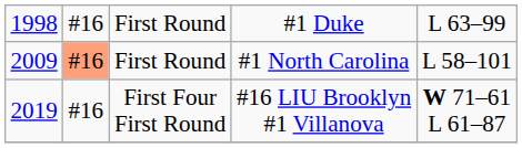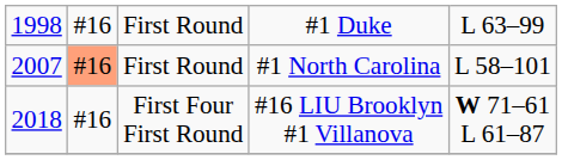First Round / #1 North Carolina | column 1: 2009 -> 2007
First Four First Round | column 1: 2019 -> 2018
